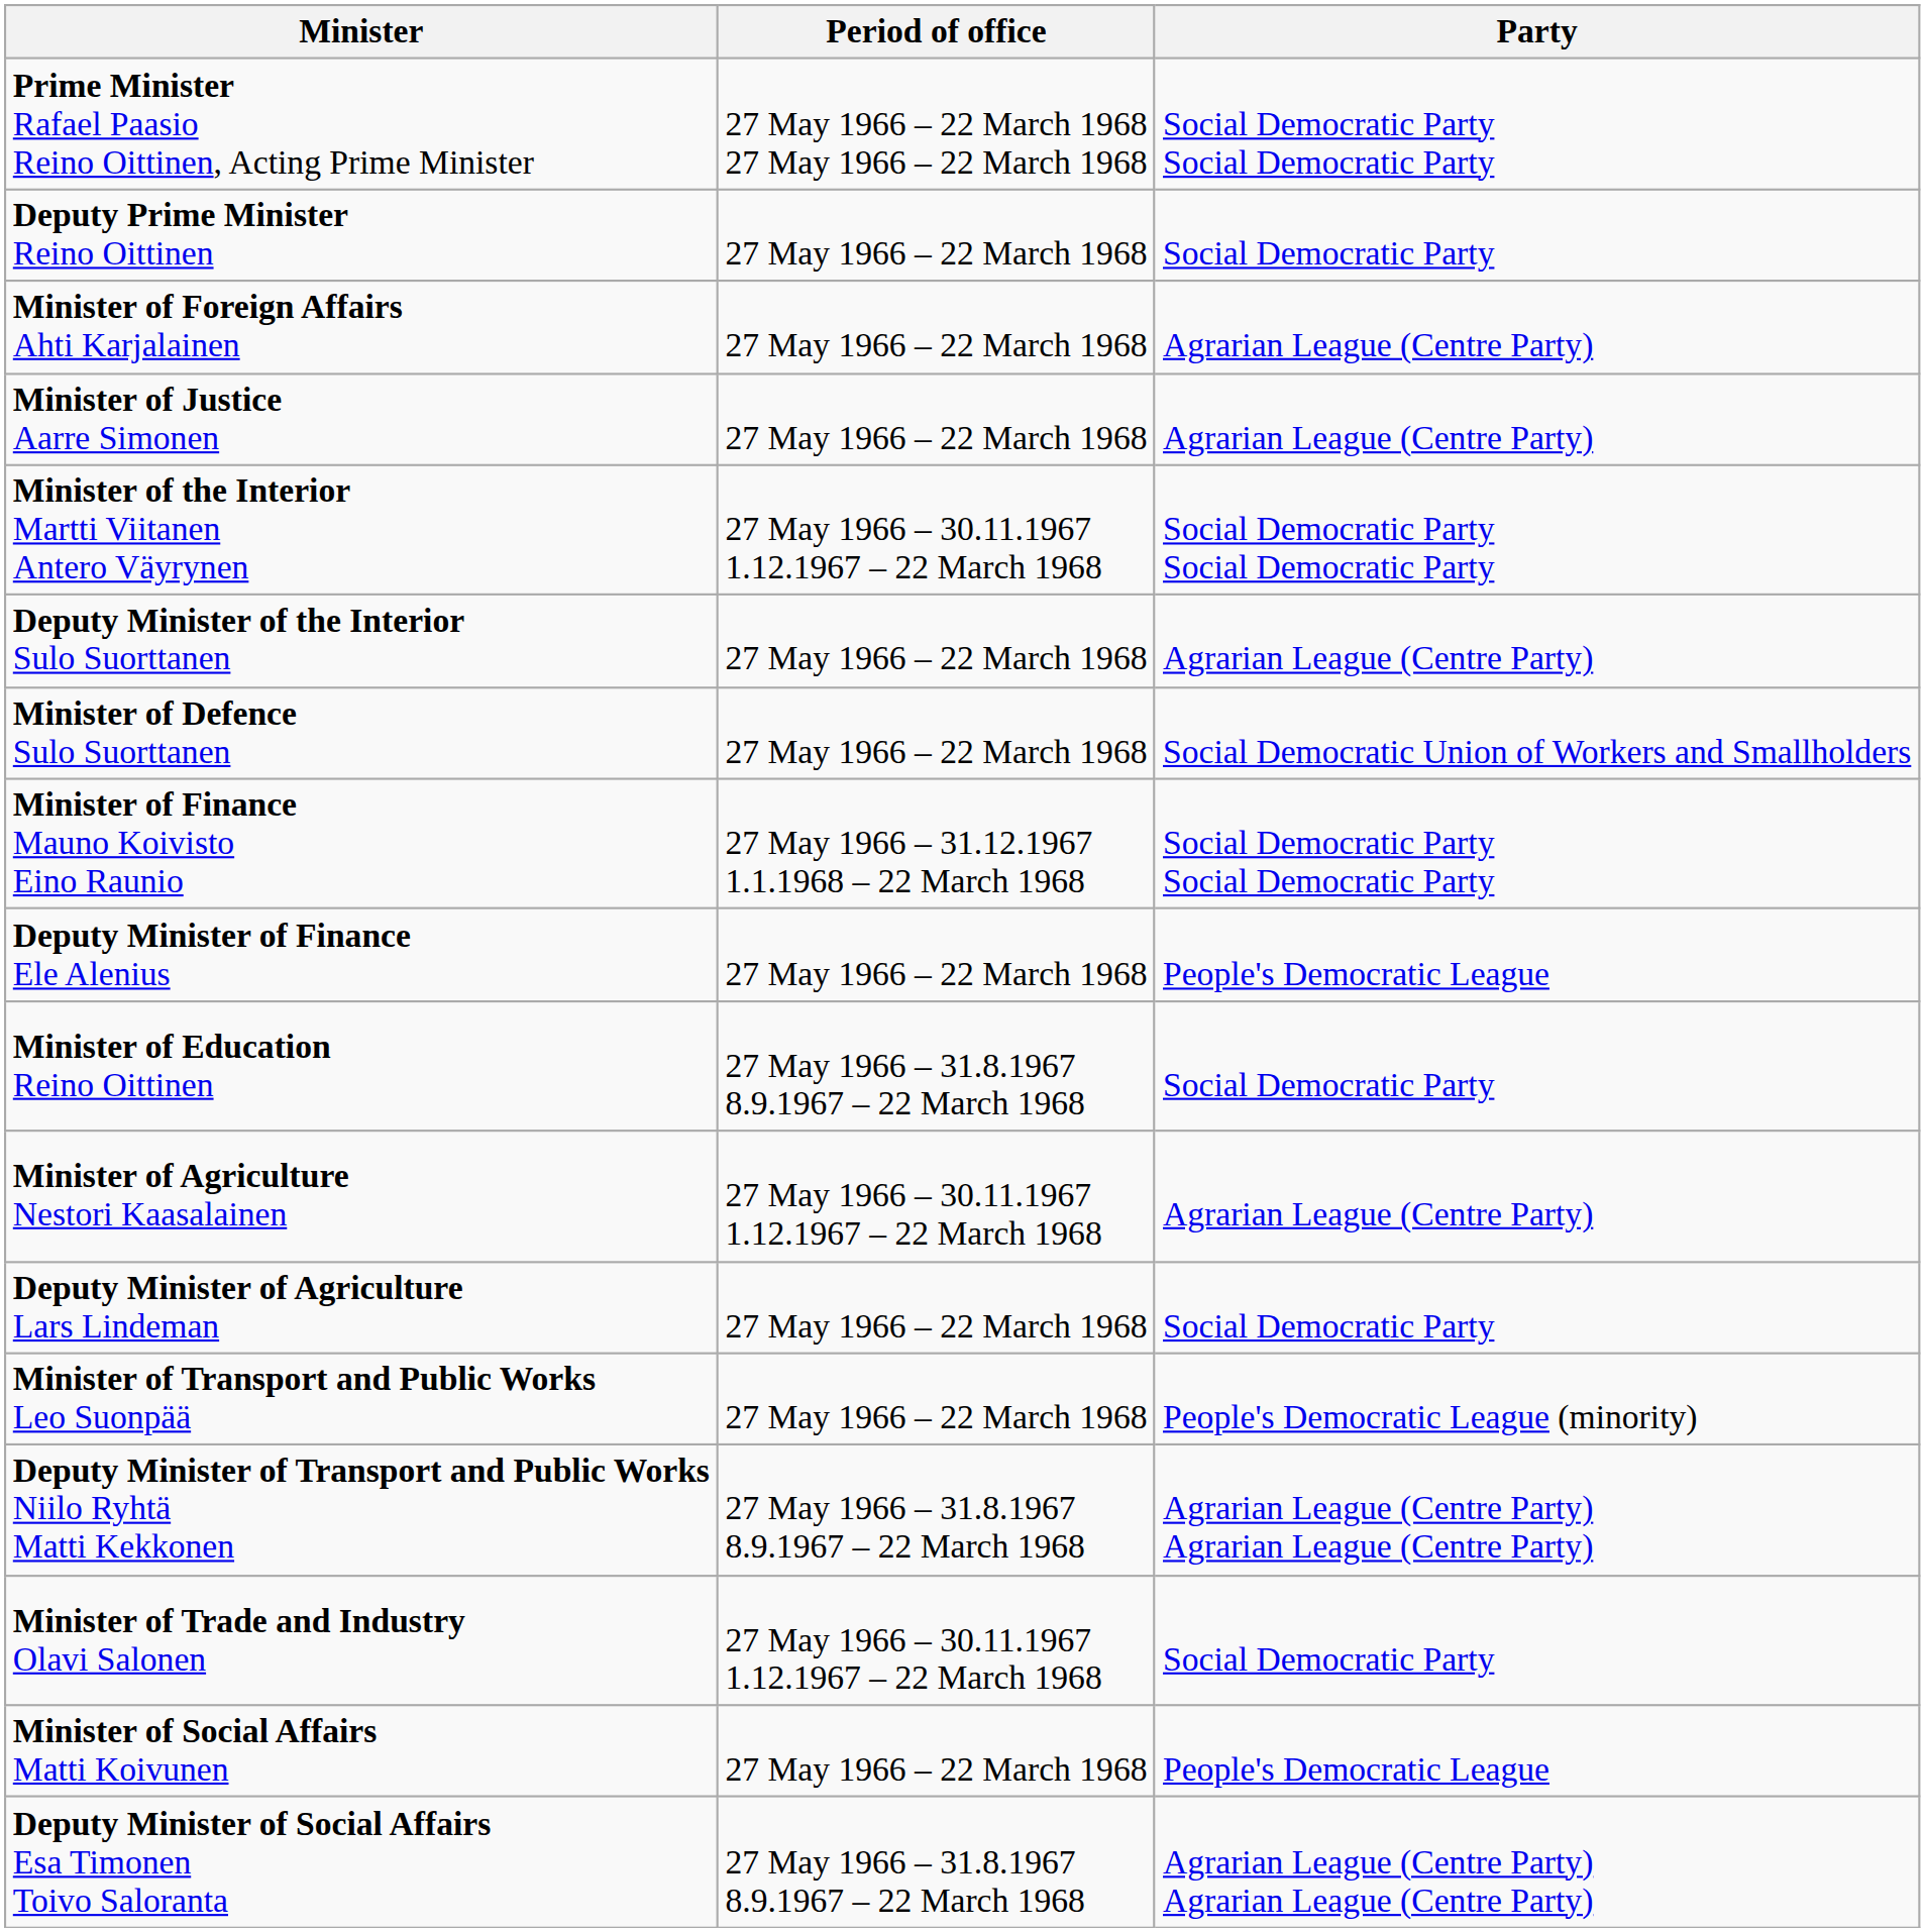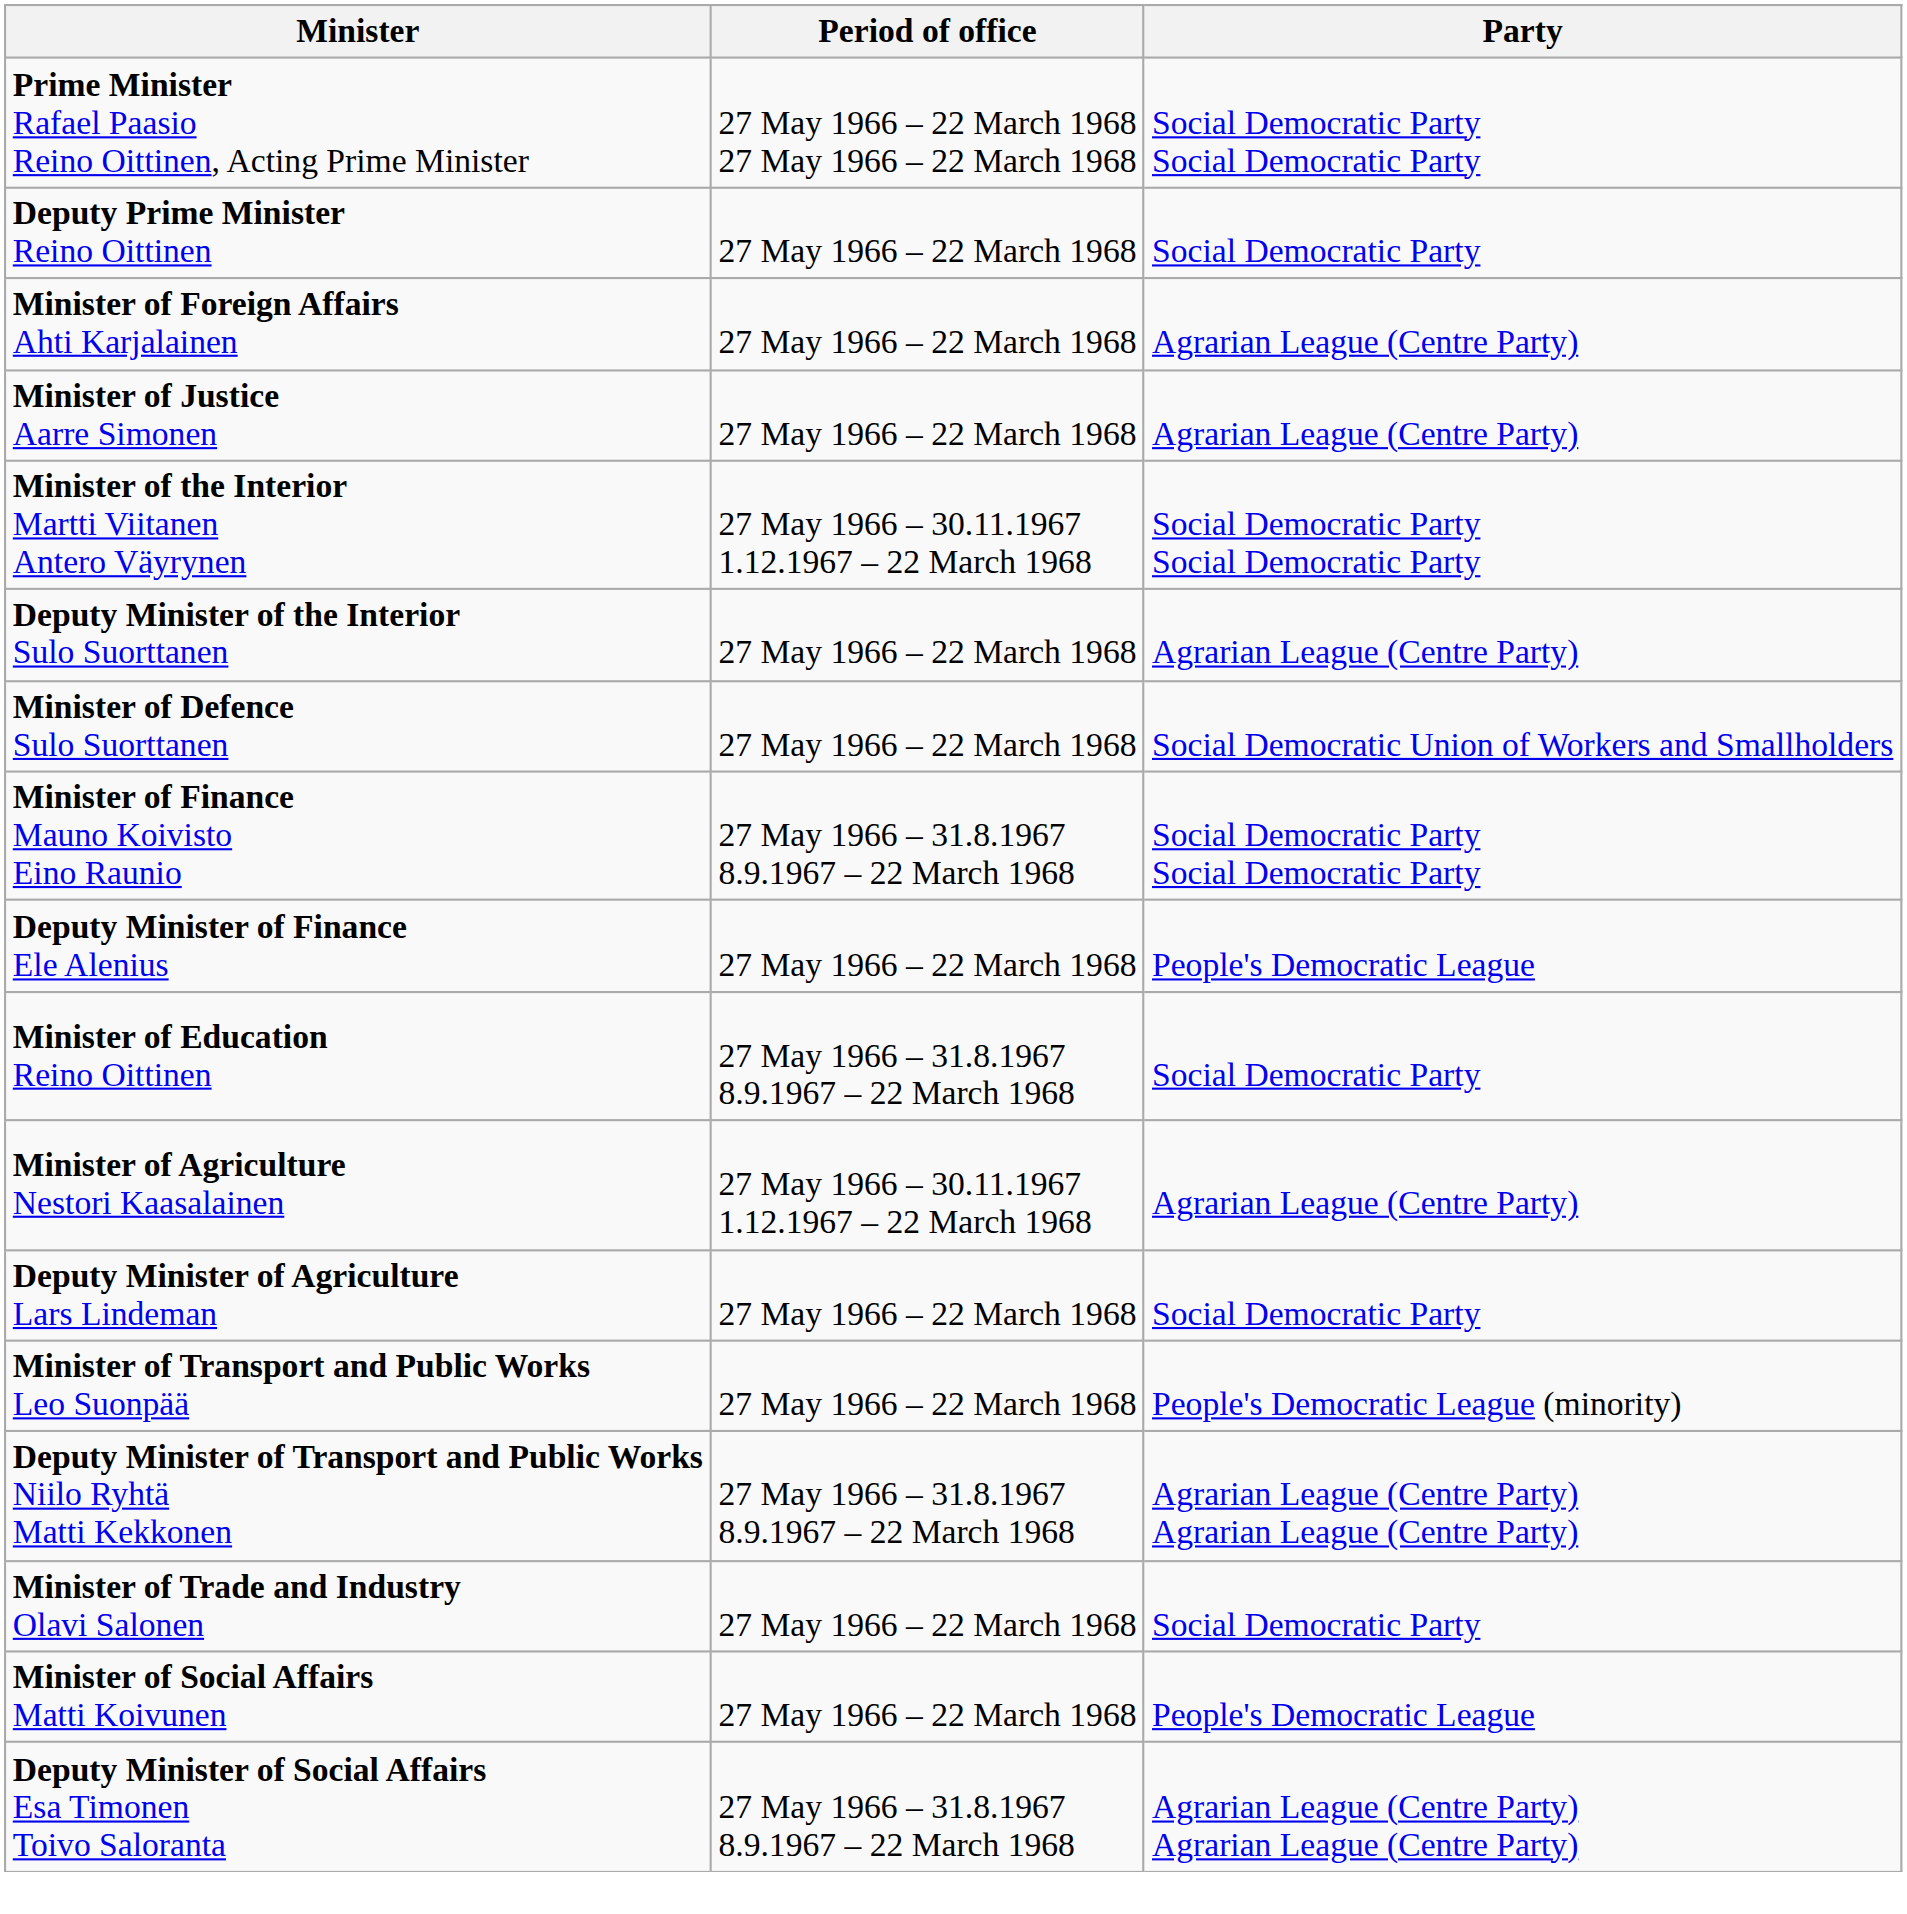Minister of Finance Mauno Koivisto Eino Raunio | Period of office: 27 May 1966 – 31.12.1967 1.1.1968 – 22 March 1968 -> 27 May 1966 – 31.8.1967 8.9.1967 – 22 March 1968
Minister of Trade and Industry Olavi Salonen | Period of office: 27 May 1966 – 30.11.1967 1.12.1967 – 22 March 1968 -> 27 May 1966 – 22 March 1968
